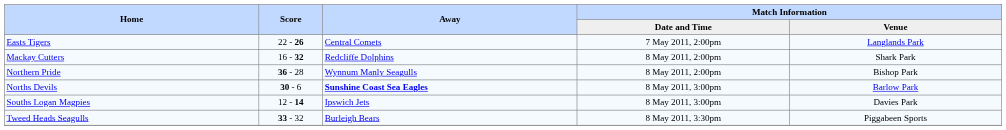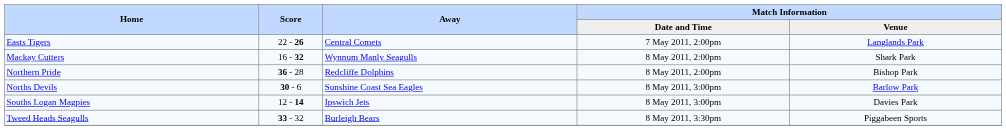Mackay Cutters | Away: Redcliffe Dolphins -> Wynnum Manly Seagulls
Northern Pride | Away: Wynnum Manly Seagulls -> Redcliffe Dolphins
Norths Devils | Away: bold -> normal
